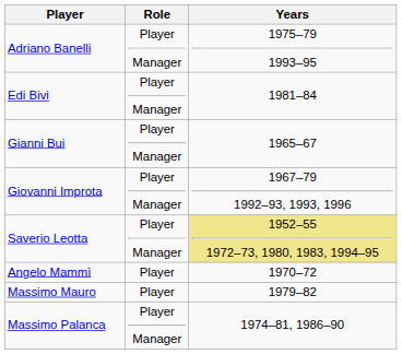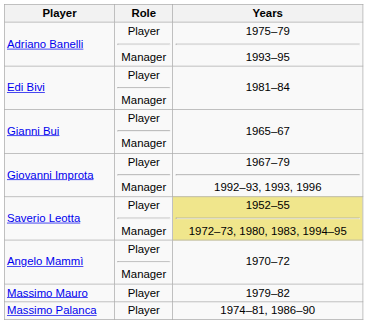Angelo Mammì | Role: Player -> Player Manager
Massimo Palanca | Role: Player Manager -> Player
